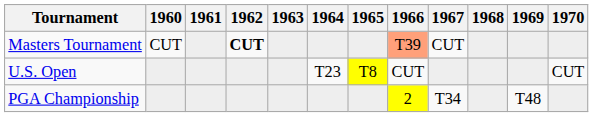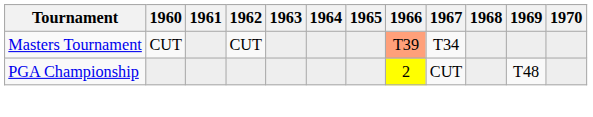Masters Tournament | 1962: bold -> normal
Masters Tournament | 1967: CUT -> T34
- row: U.S. Open | T23 | T8 | CUT | CUT
PGA Championship | 1967: T34 -> CUT
